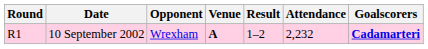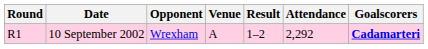10 September 2002 | Venue: bold -> normal
10 September 2002 | Attendance: 2,232 -> 2,292
